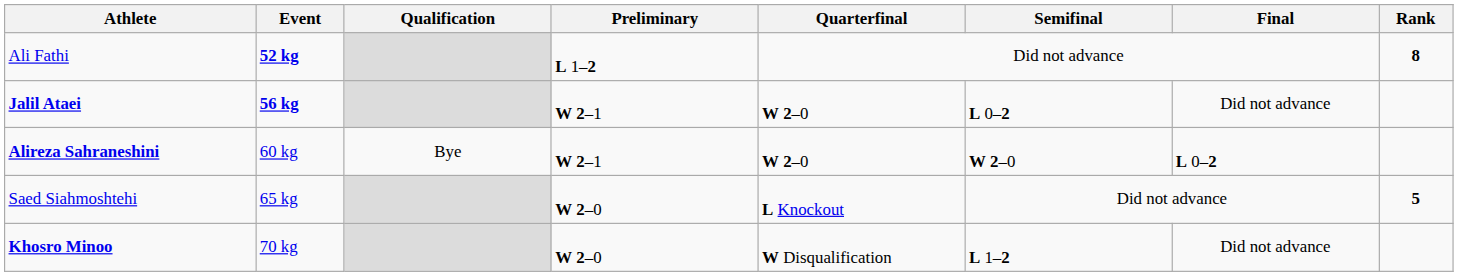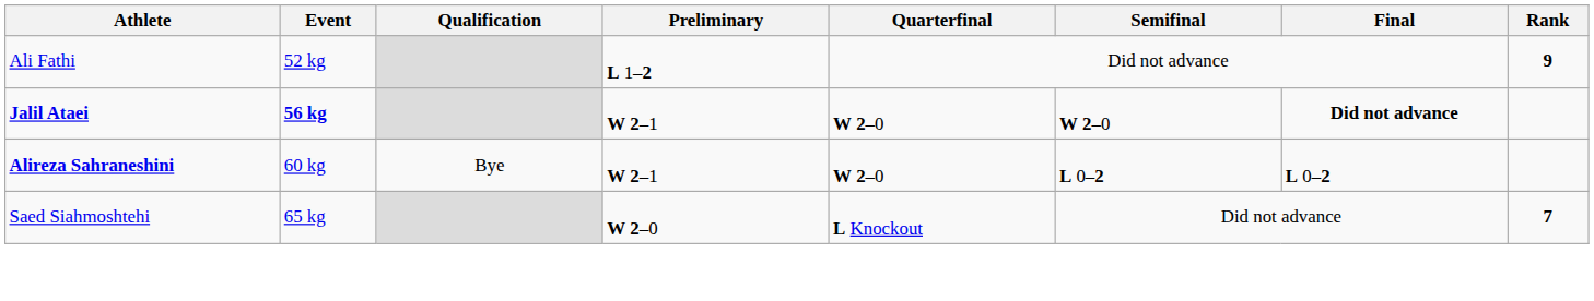Ali Fathi | Event: bold -> normal
Ali Fathi | Rank: 8 -> 9
Jalil Ataei | Semifinal: L 0–2 -> W 2–0
Jalil Ataei | Final: normal -> bold
Alireza Sahraneshini | Semifinal: W 2–0 -> L 0–2
Saed Siahmoshtehi | Rank: 5 -> 7
- row: Khosro Minoo | 70 kg | W 2–0 | W Disqualification | L 1–2 | Did not advance
